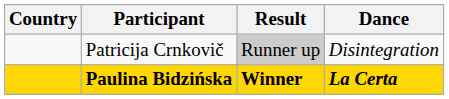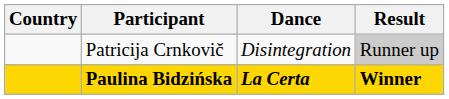columns swapped: Dance <-> Result
